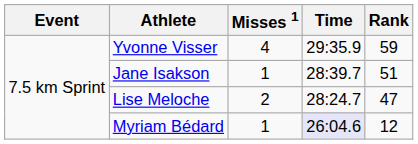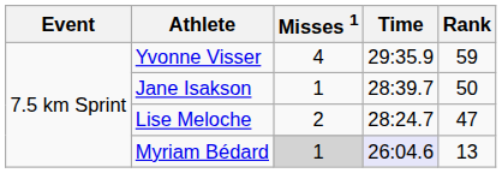Jane Isakson | Rank: 51 -> 50
Myriam Bédard | Misses 1: no background -> lightgrey background
Myriam Bédard | Rank: 12 -> 13
